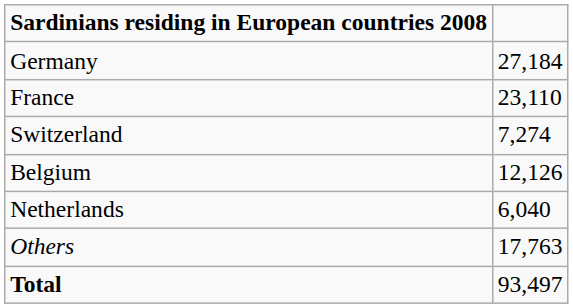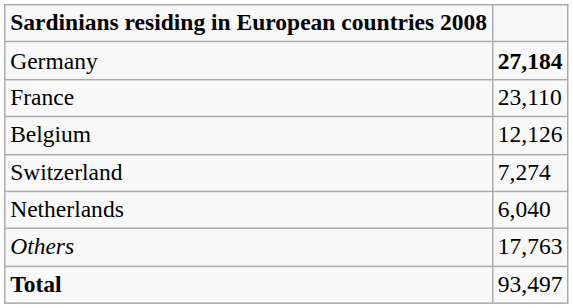Germany | column 2: normal -> bold
rows swapped: Belgium <-> Switzerland
